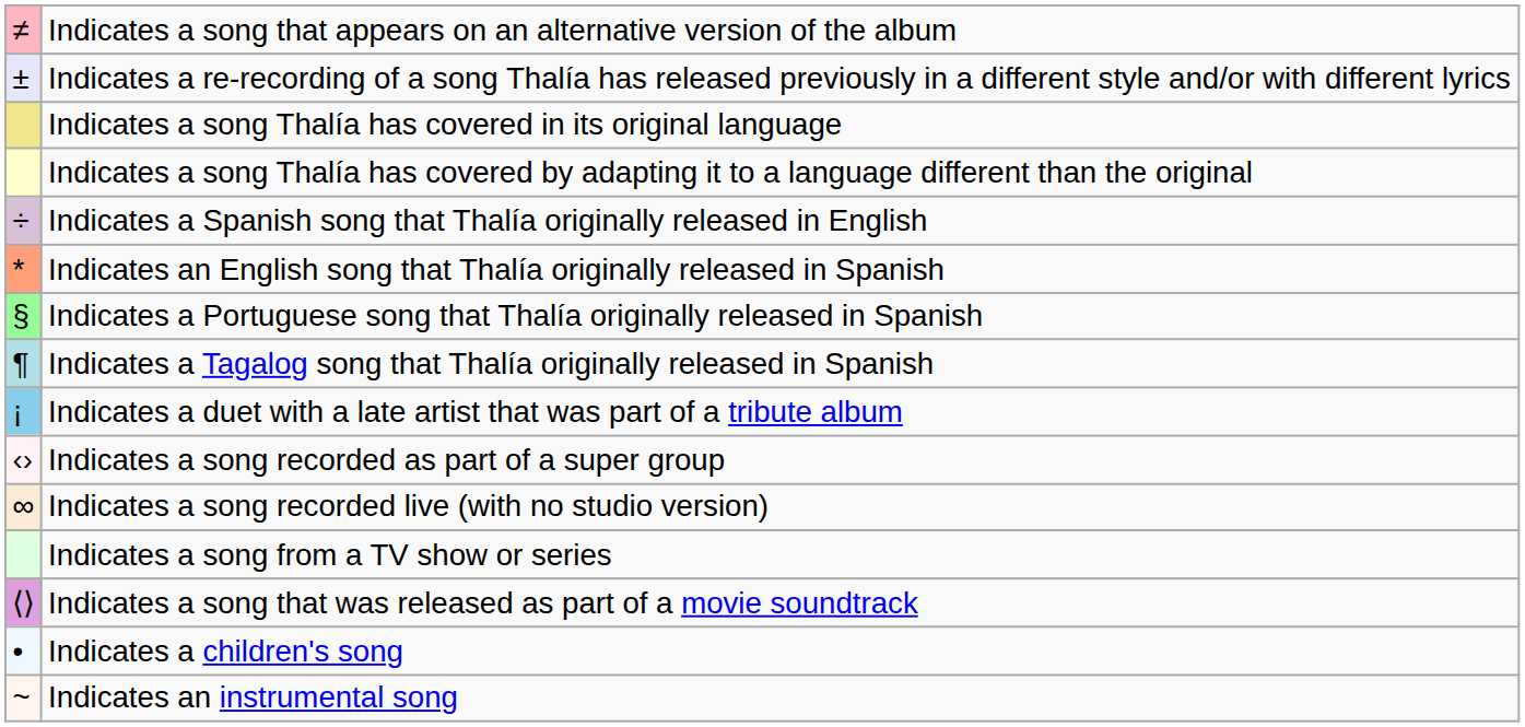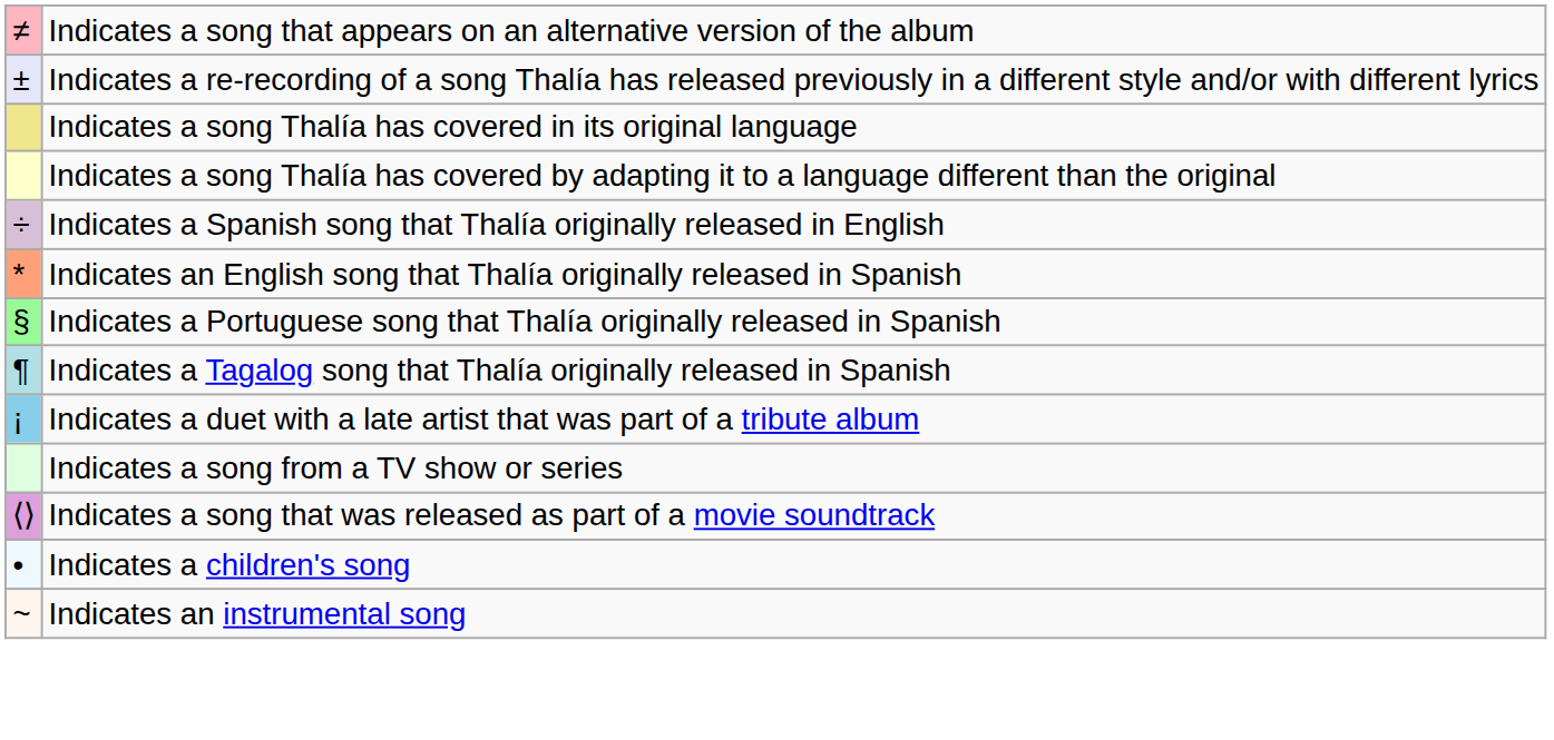- row: ‹› | Indicates a song recorded as part of a super group
- row: ∞ | Indicates a song recorded live (with no studio version)
